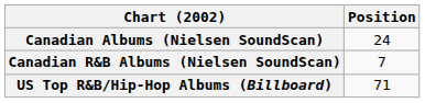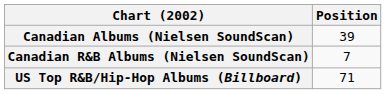Canadian Albums (Nielsen SoundScan) | Position: 24 -> 39
